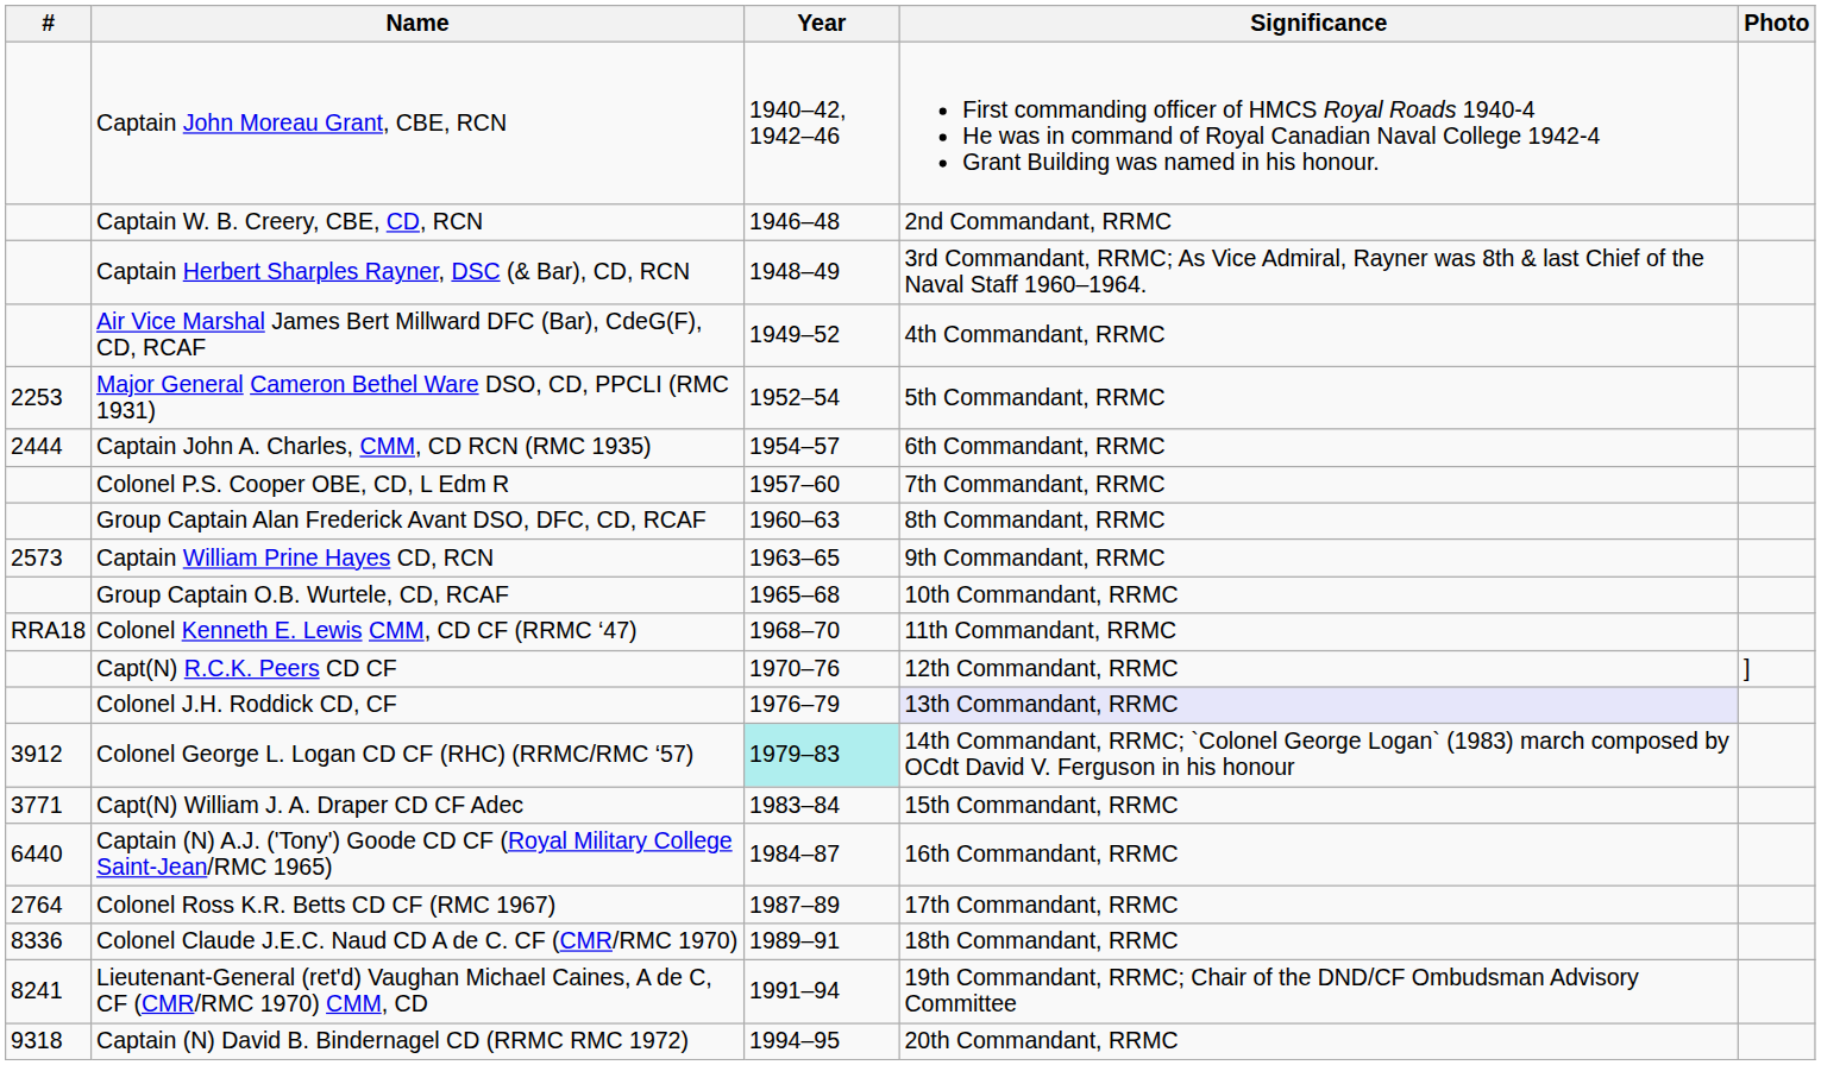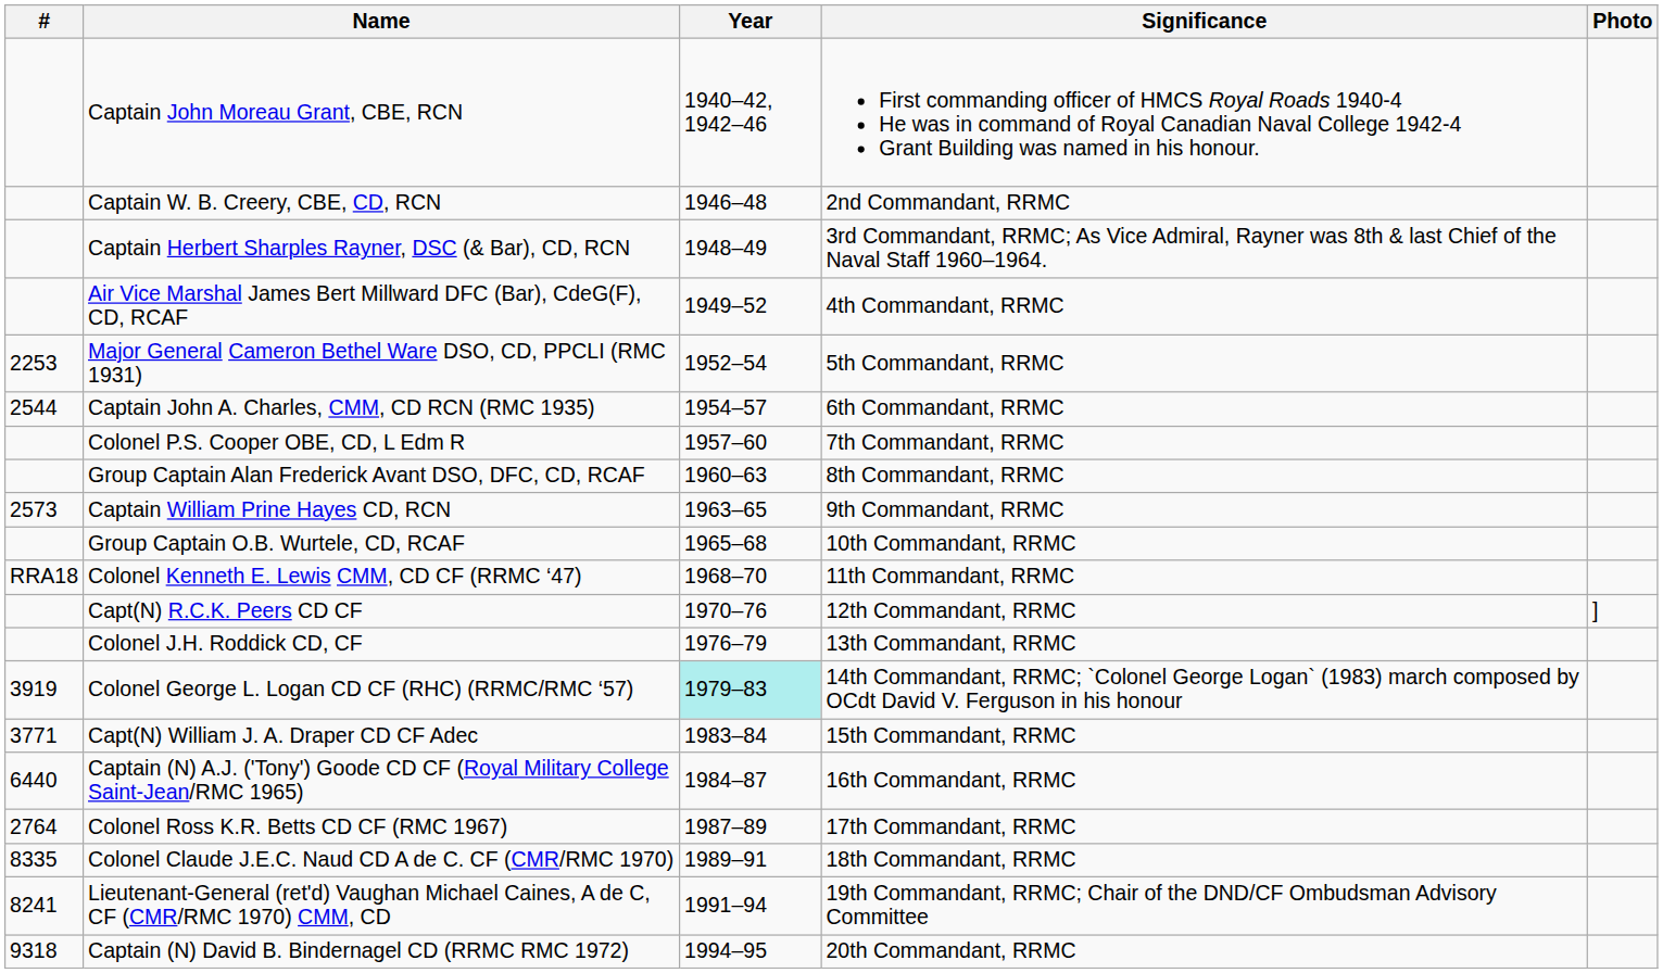Captain John A. Charles, CMM, CD RCN (RMC 1935) | #: 2444 -> 2544
Colonel J.H. Roddick CD, CF | Significance: lavender background -> no background
Colonel George L. Logan CD CF (RHC) (RRMC/RMC ‘57) | #: 3912 -> 3919
Colonel Claude J.E.C. Naud CD A de C. CF (CMR/RMC 1970) | #: 8336 -> 8335
